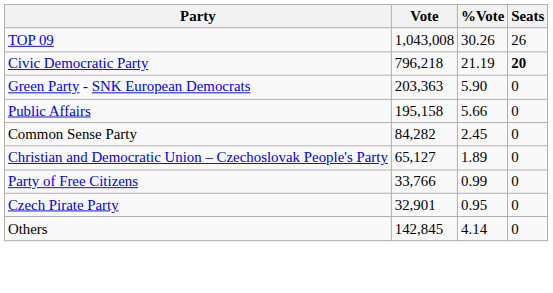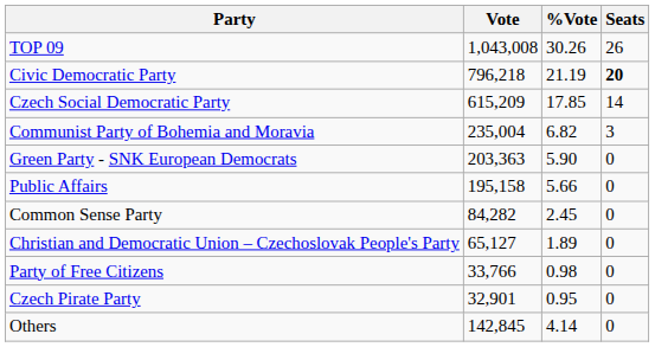+ row: Czech Social Democratic Party | 615,209 | 17.85 | 14
+ row: Communist Party of Bohemia and Moravia | 235,004 | 6.82 | 3
Party of Free Citizens | %Vote: 0.99 -> 0.98
